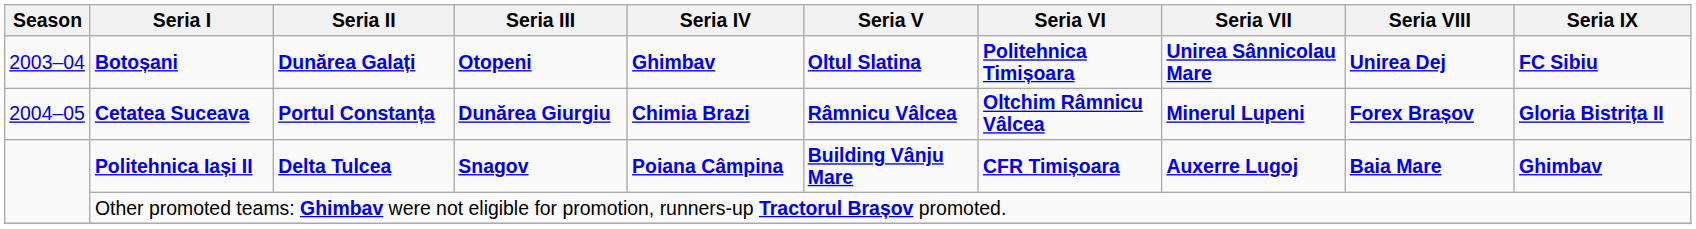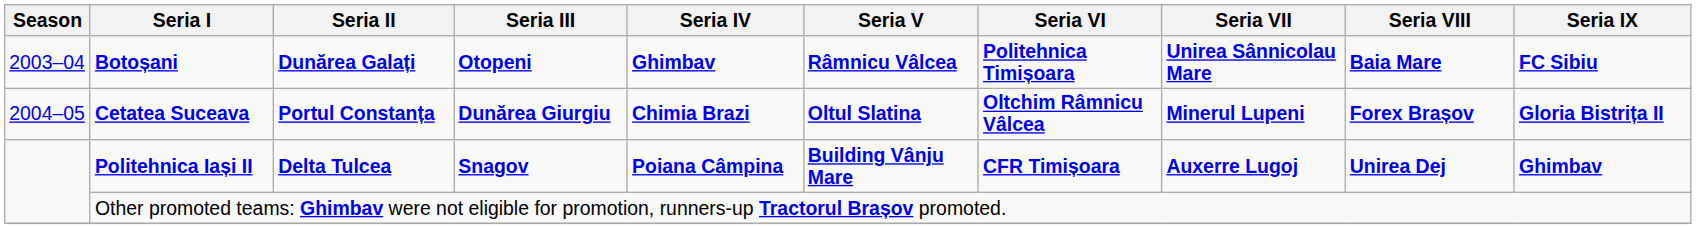Botoșani | Seria V: Oltul Slatina -> Râmnicu Vâlcea
Botoșani | Seria VIII: Unirea Dej -> Baia Mare
Cetatea Suceava | Seria V: Râmnicu Vâlcea -> Oltul Slatina
Politehnica Iași II | Seria VIII: Baia Mare -> Unirea Dej
